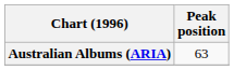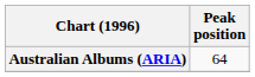Australian Albums (ARIA) | Peak position: 63 -> 64
